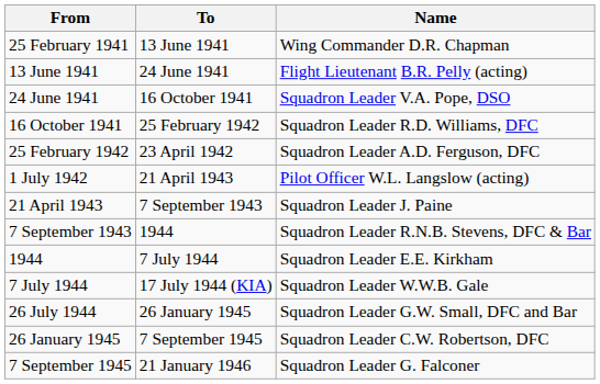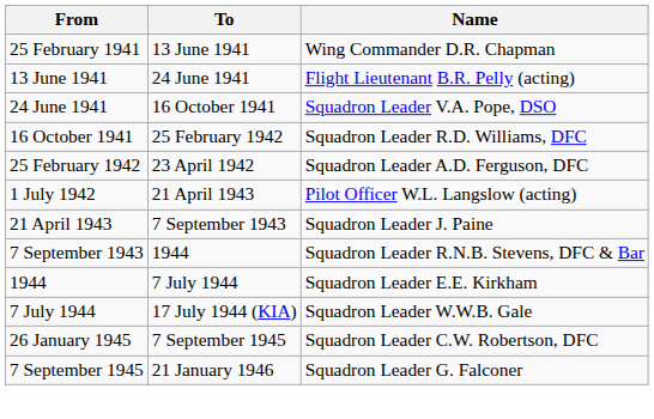- row: 26 July 1944 | 26 January 1945 | Squadron Leader G.W. Small, DFC and Bar
